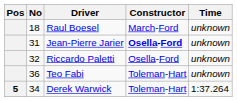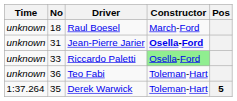columns swapped: Pos <-> Time
Riccardo Paletti | No: 32 -> 33
Riccardo Paletti | Constructor: no background -> lightgreen background
Derek Warwick | No: 34 -> 35
